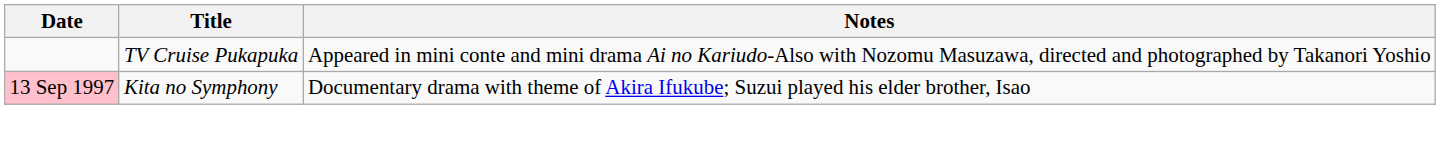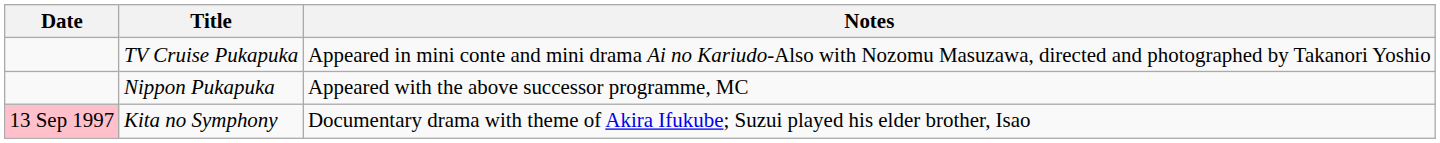+ row: Nippon Pukapuka | Appeared with the above successor programme, MC
